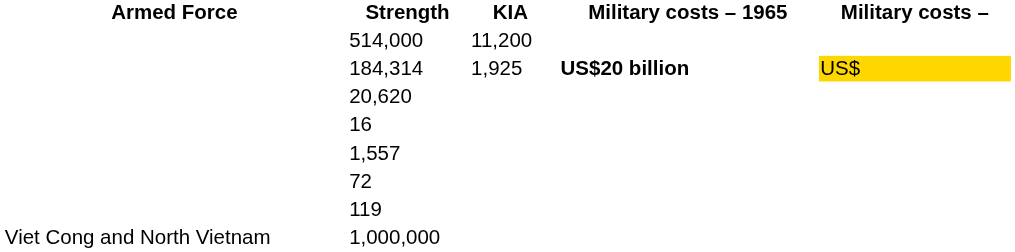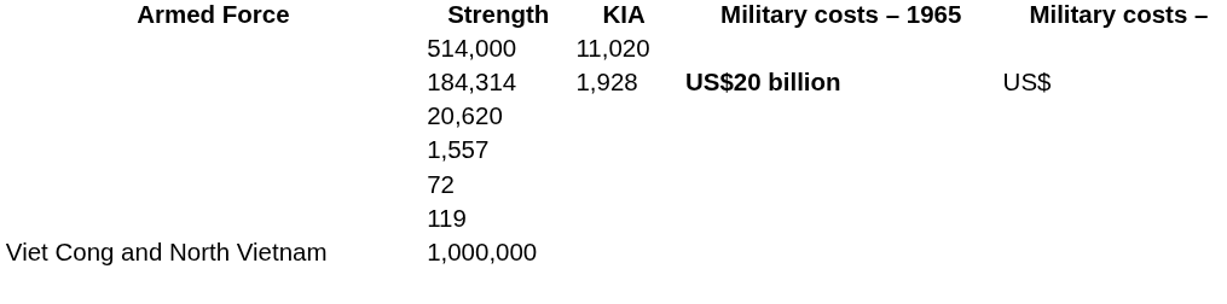514,000 | KIA: 11,200 -> 11,020
184,314 | KIA: 1,925 -> 1,928
184,314 | Military costs –: gold background -> no background
- row: 16
